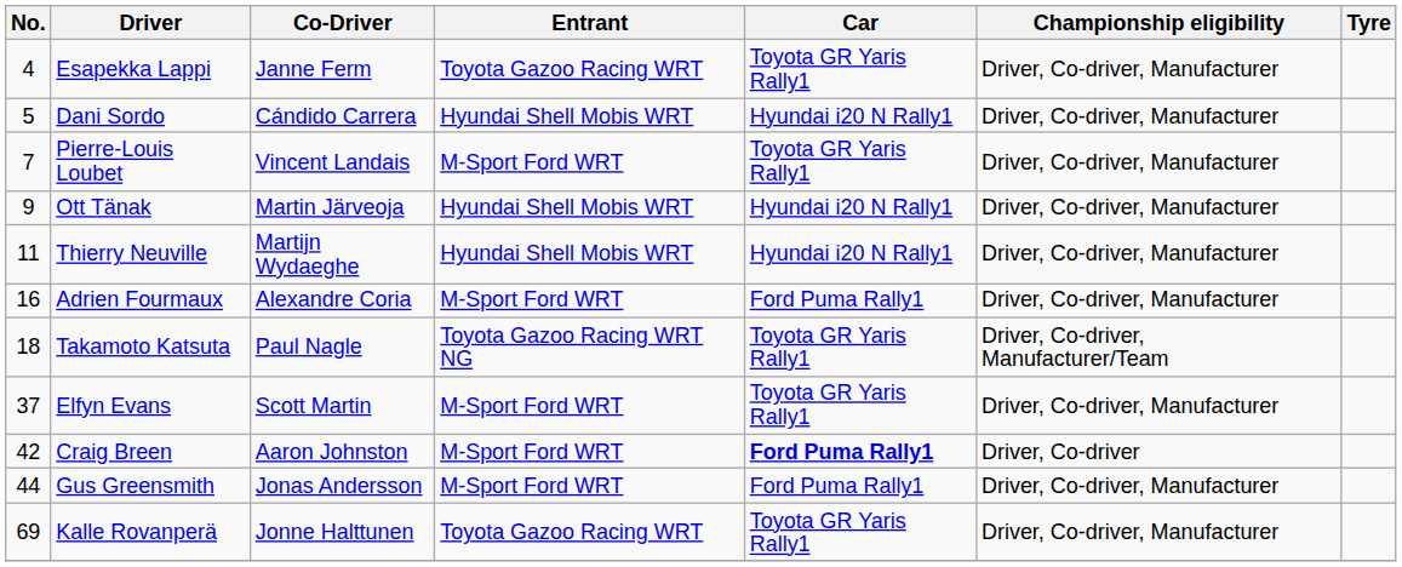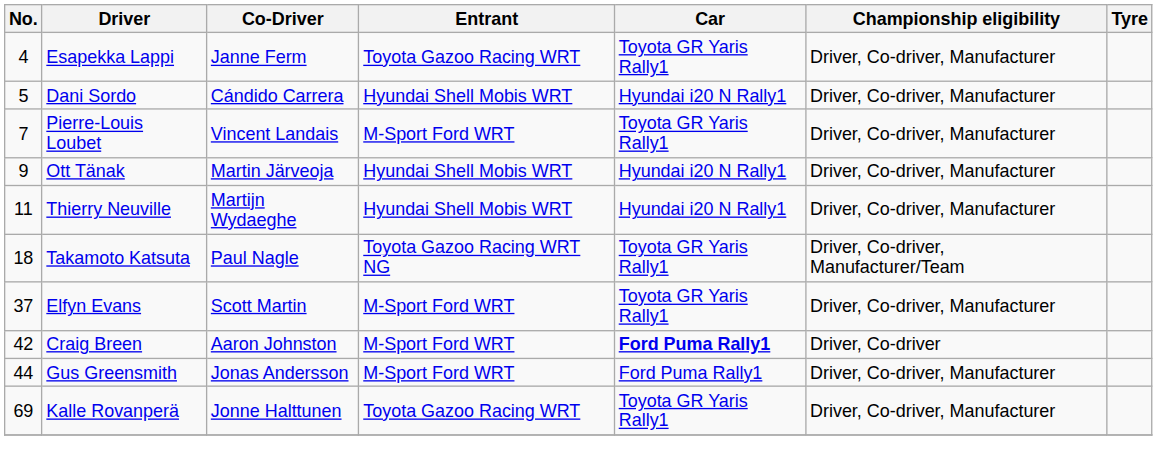- row: 16 | Adrien Fourmaux | Alexandre Coria | M-Sport Ford WRT | Ford Puma Rally1 | Driver, Co-driver, Manufacturer
